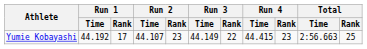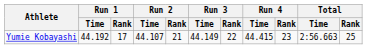Yumie Kobayashi | Run 2 / Rank: 23 -> 21
